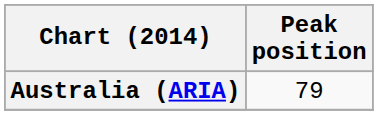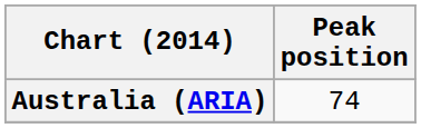Australia (ARIA) | Peak position: 79 -> 74
